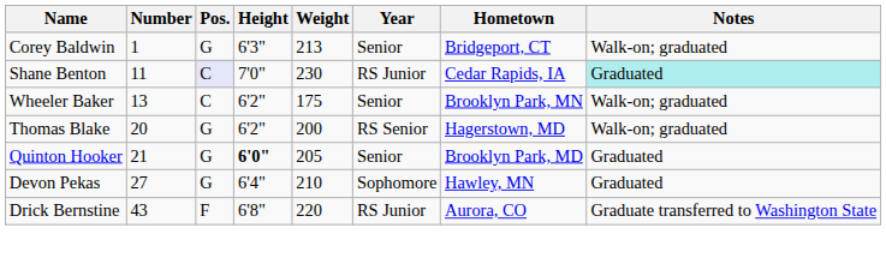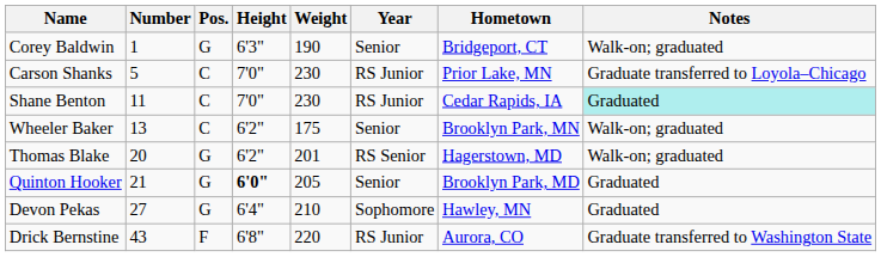Corey Baldwin | Weight: 213 -> 190
+ row: Carson Shanks | 5 | C | 7'0" | 230 | RS Junior | Prior Lake, MN | Graduate transferred to Loyola–Chicago
Shane Benton | Pos.: lavender background -> no background
Thomas Blake | Weight: 200 -> 201
